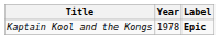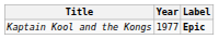Kaptain Kool and the Kongs | Year: 1978 -> 1977
